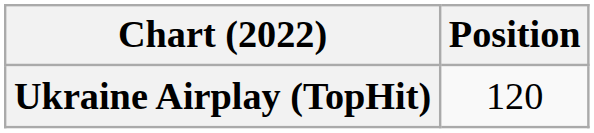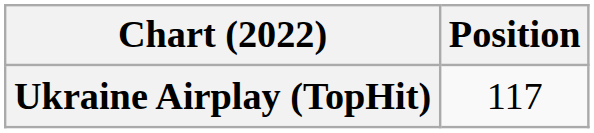Ukraine Airplay (TopHit) | Position: 120 -> 117
